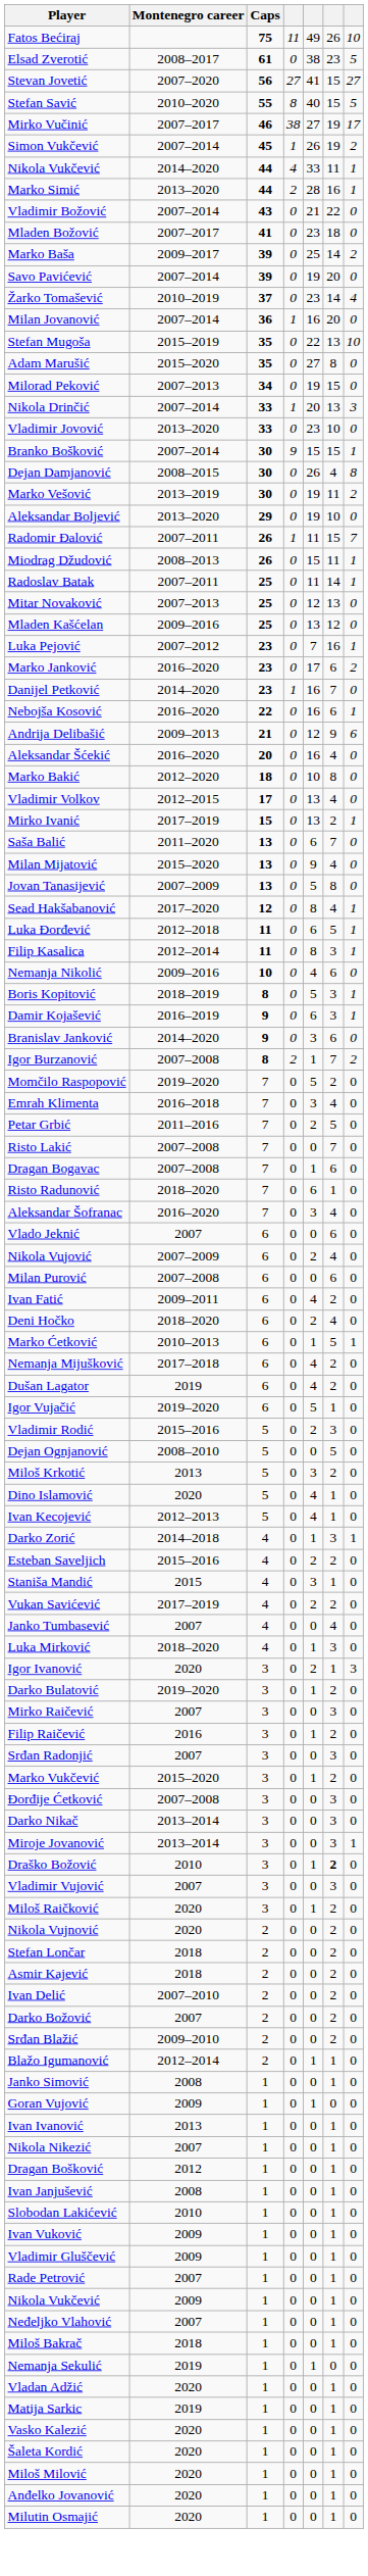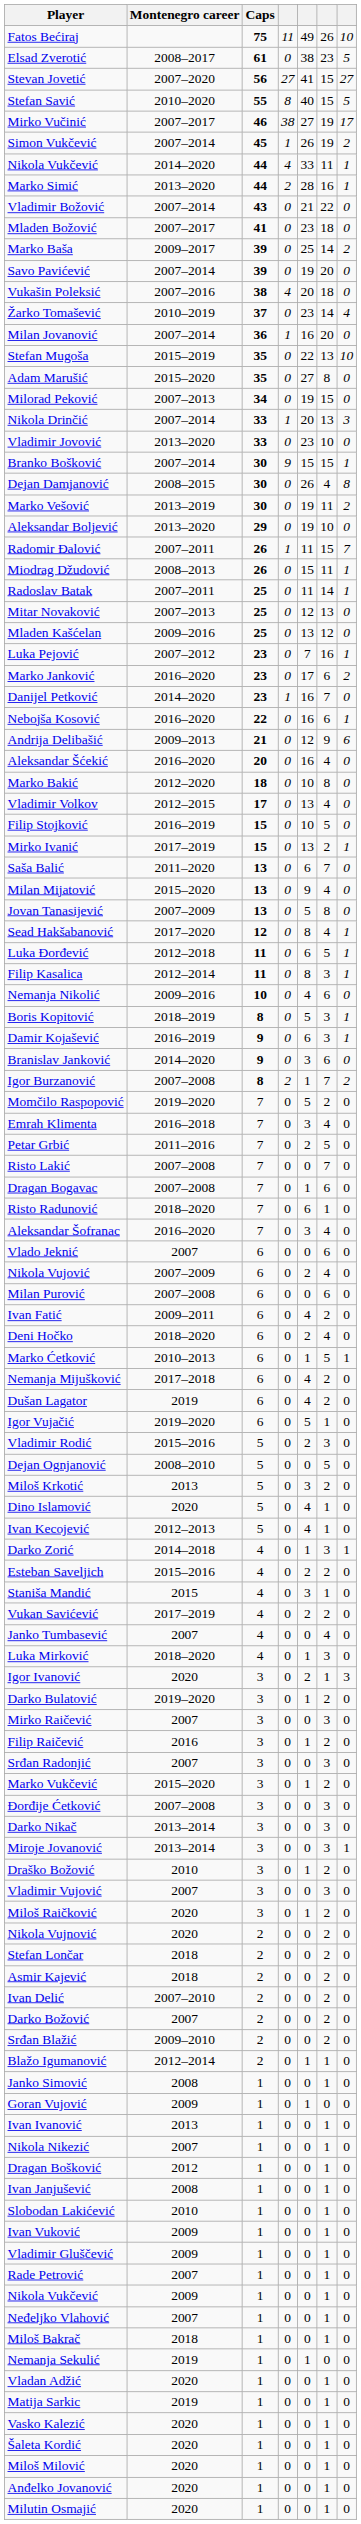+ row: Vukašin Poleksić | 2007–2016 | 38 | 4 | 20 | 18 | 0
+ row: Filip Stojković | 2016–2019 | 15 | 0 | 10 | 5 | 0
Draško Božović | column 6: bold -> normal
